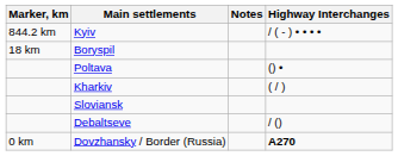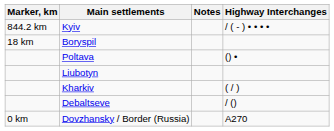+ row: Liubotyn
- row: Sloviansk
Dovzhansky / Border (Russia) | Highway Interchanges: bold -> normal
